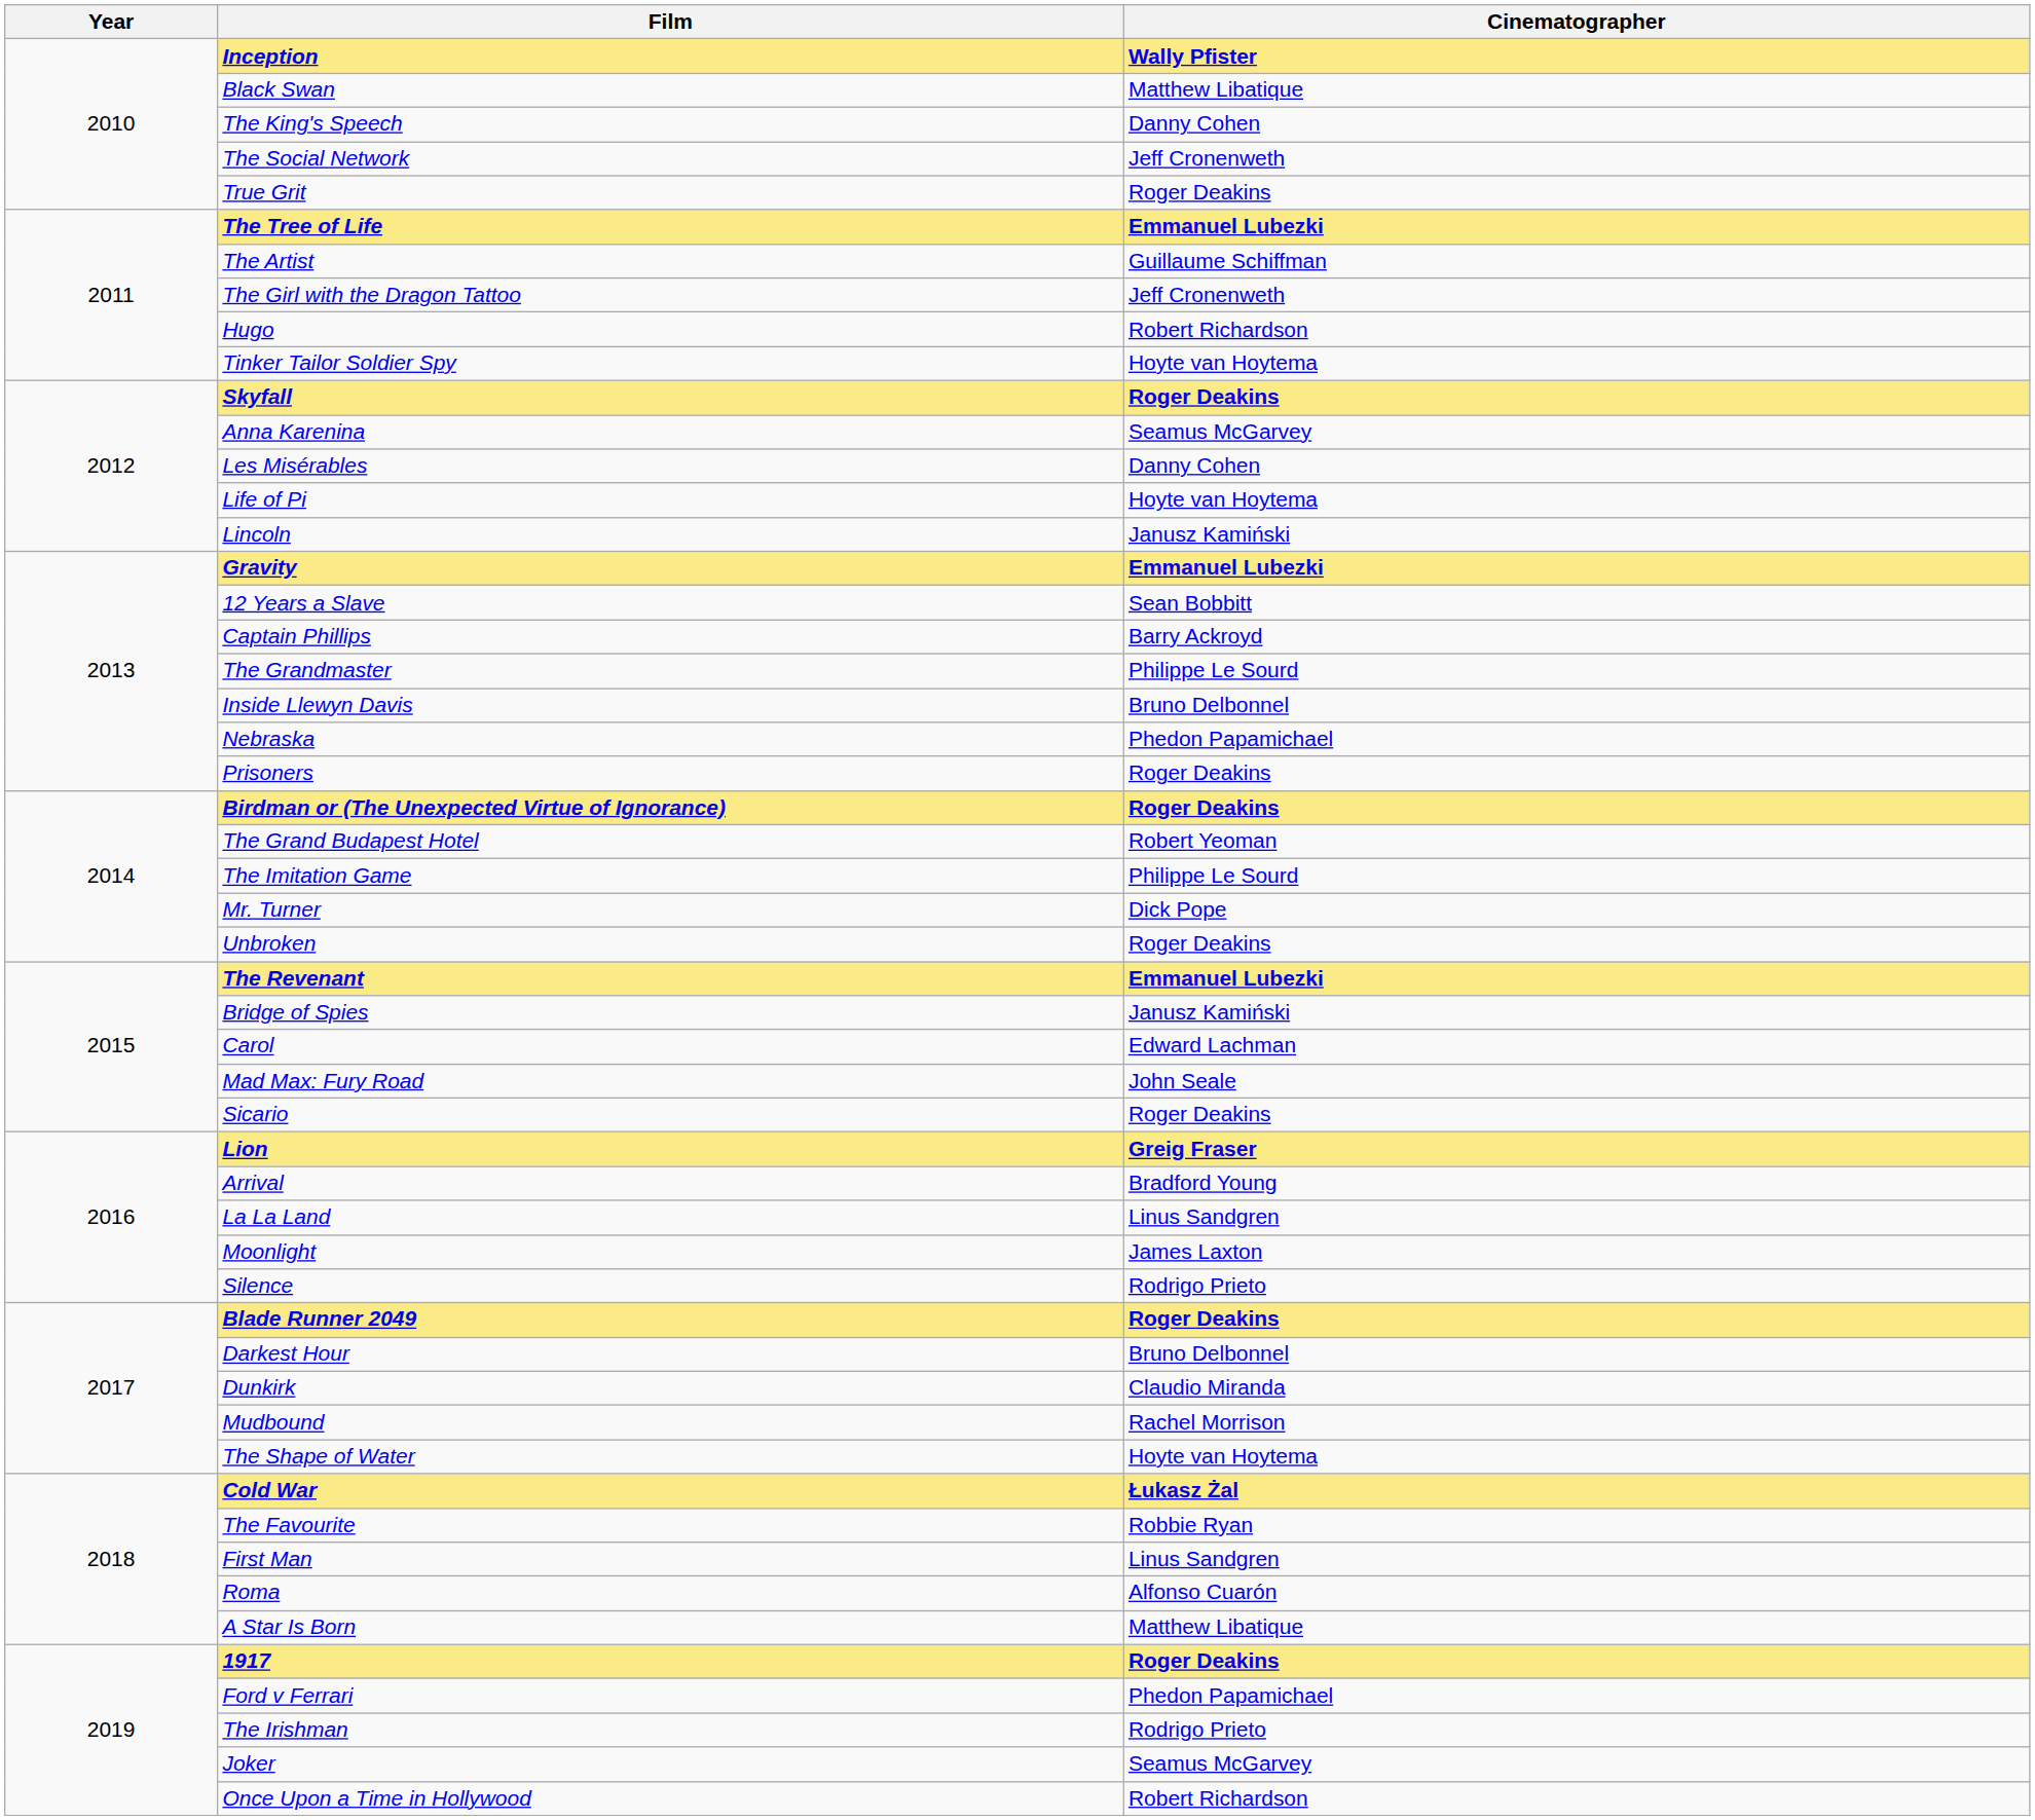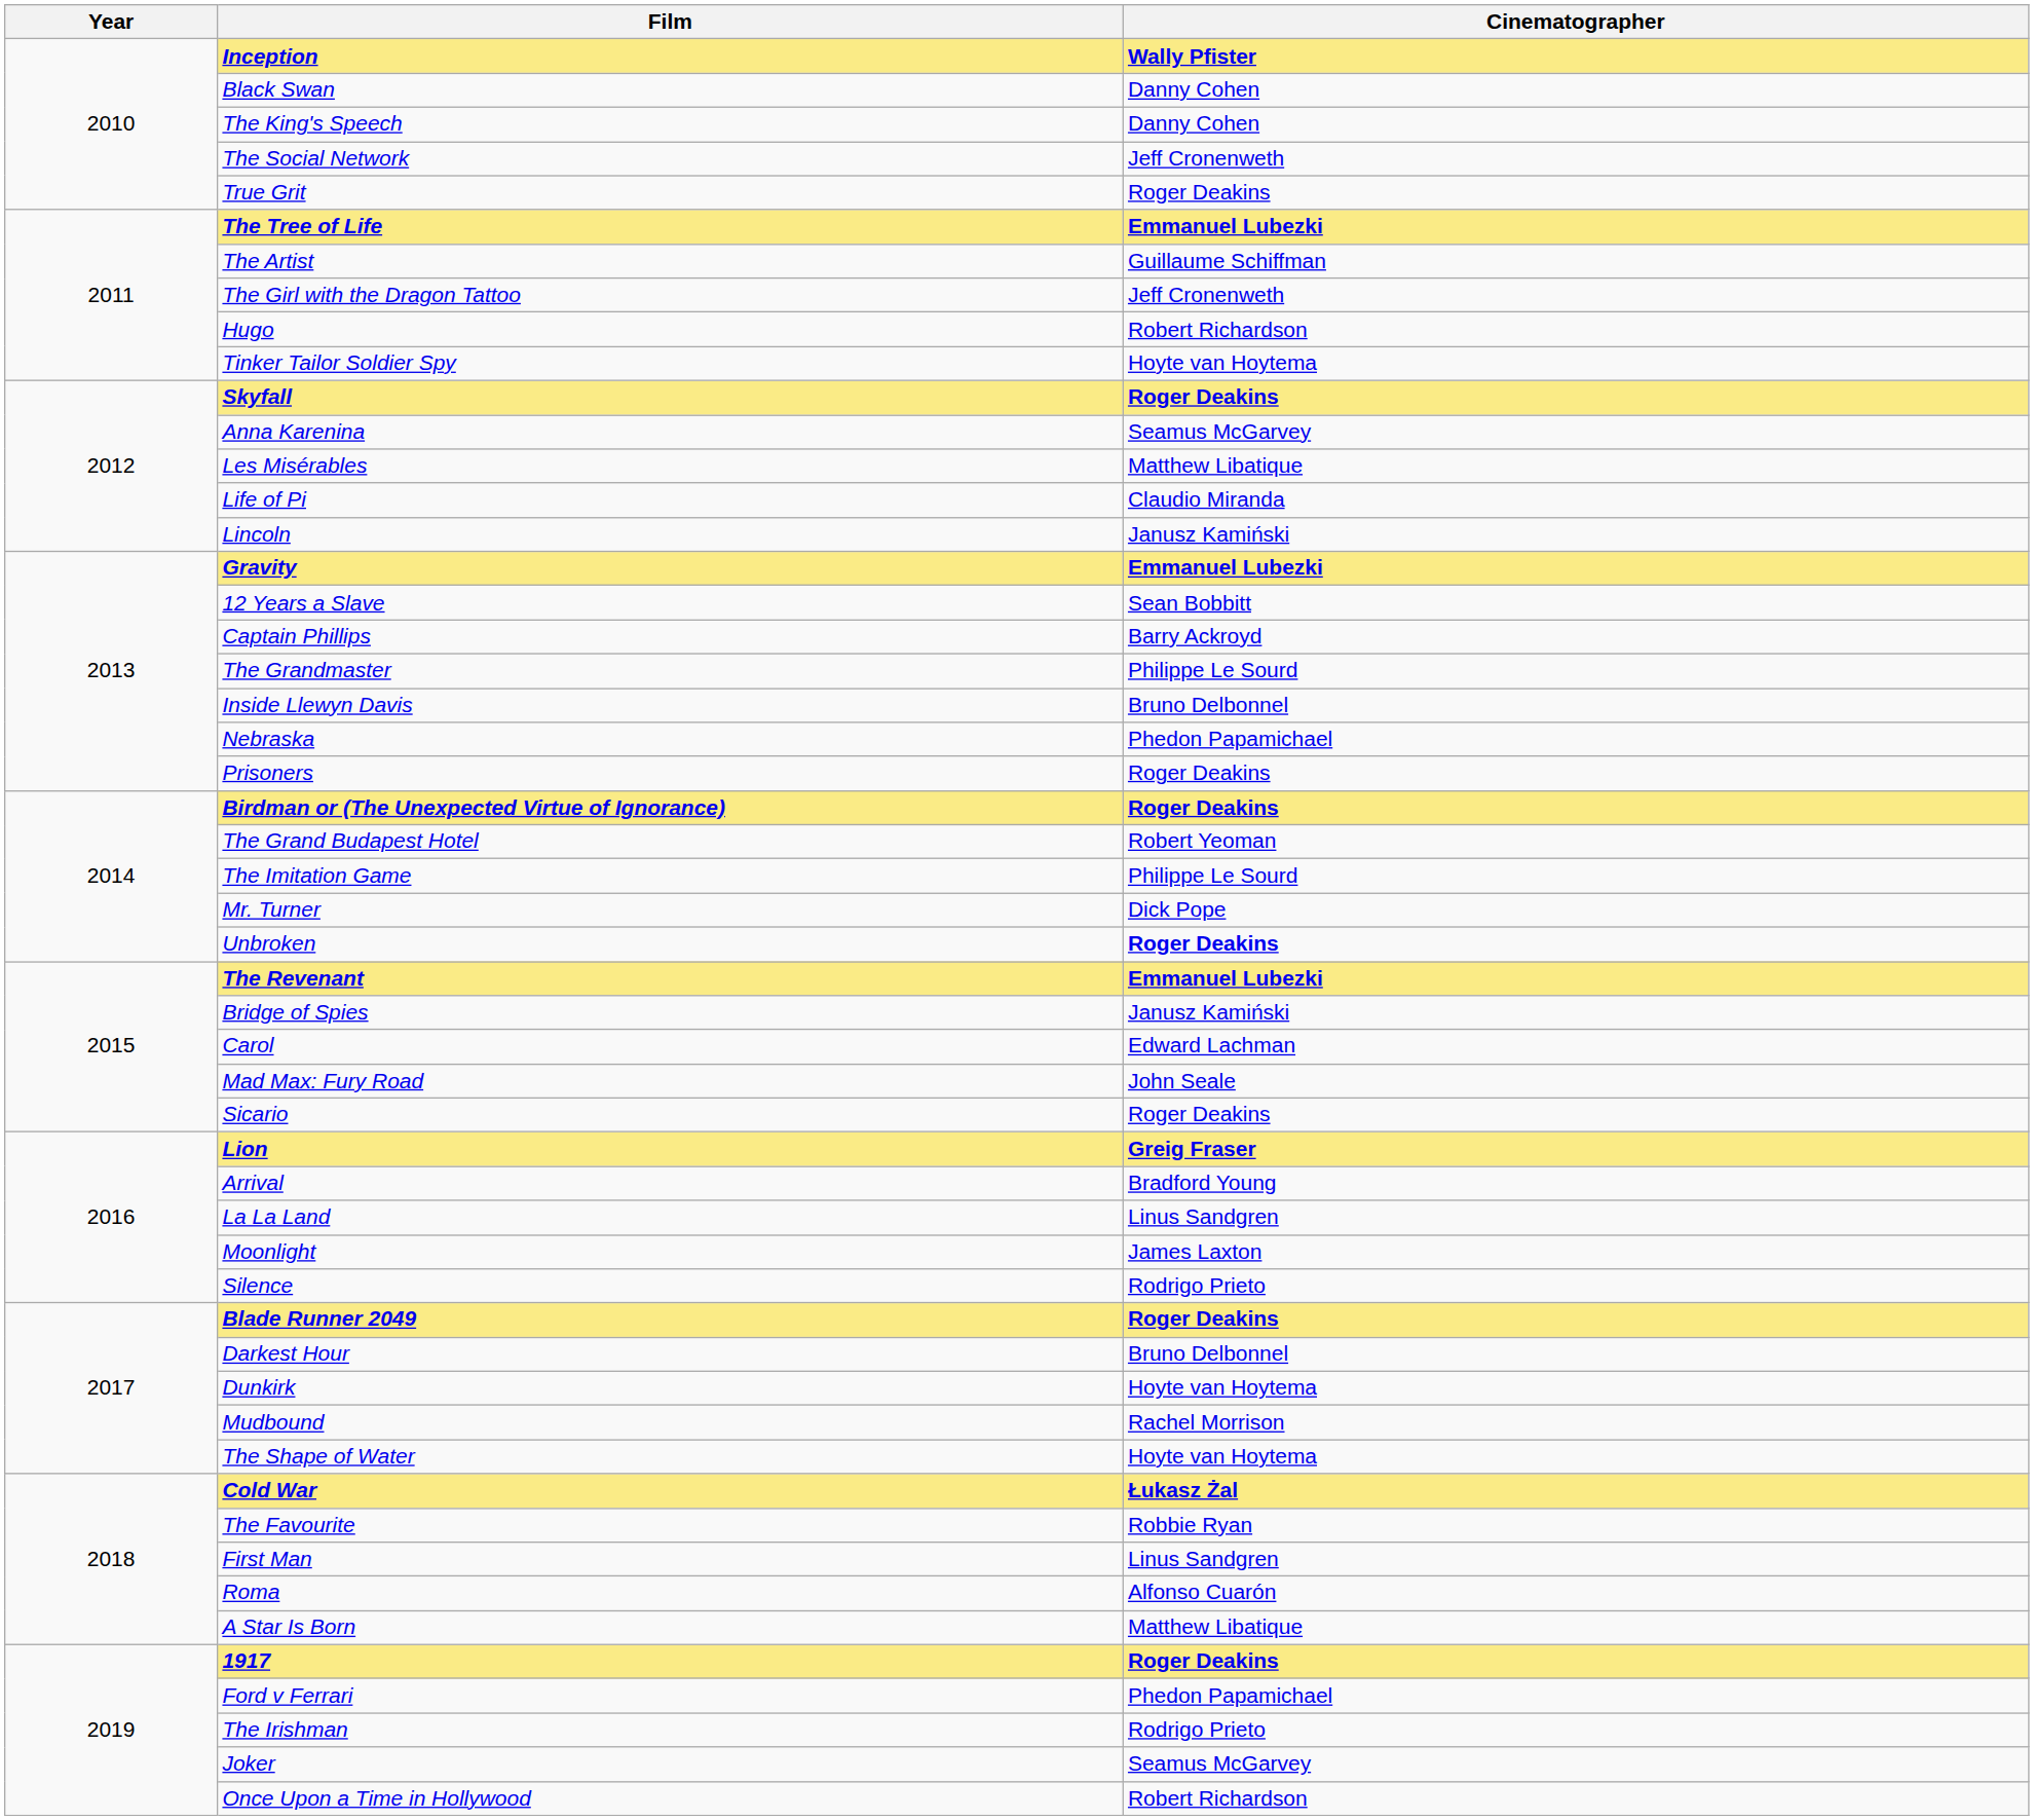Black Swan | Cinematographer: Matthew Libatique -> Danny Cohen
Les Misérables | Cinematographer: Danny Cohen -> Matthew Libatique
Life of Pi | Cinematographer: Hoyte van Hoytema -> Claudio Miranda
Unbroken | Cinematographer: normal -> bold
Dunkirk | Cinematographer: Claudio Miranda -> Hoyte van Hoytema
